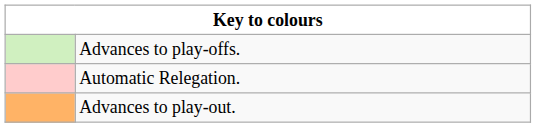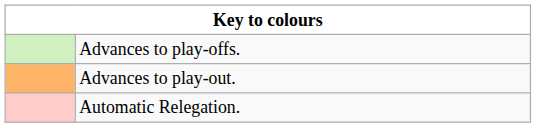rows swapped: Advances to play-out. <-> Automatic Relegation.
